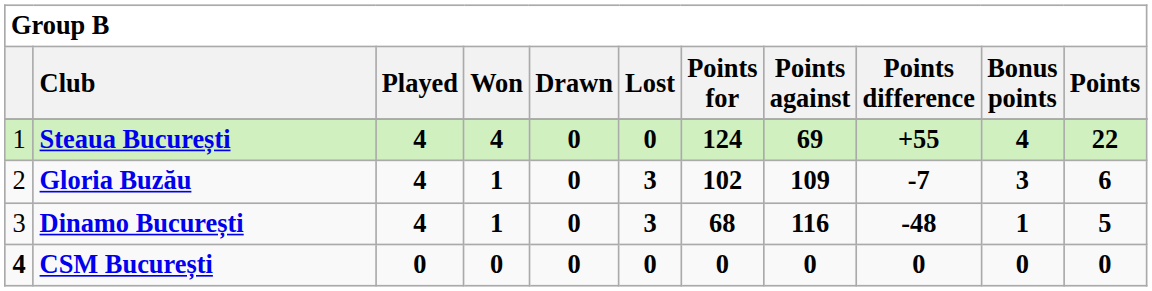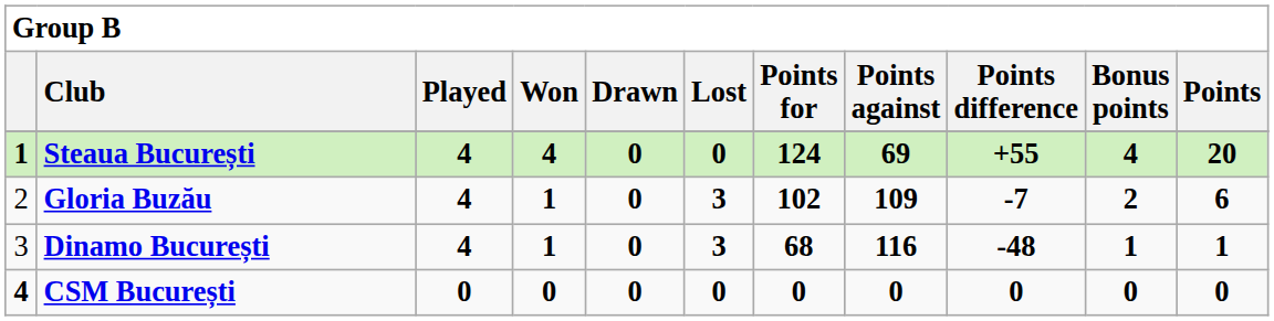Steaua București | column 1: normal -> bold
Steaua București | Points: 22 -> 20
Gloria Buzău | Bonus points: 3 -> 2
Dinamo București | Points: 5 -> 1
